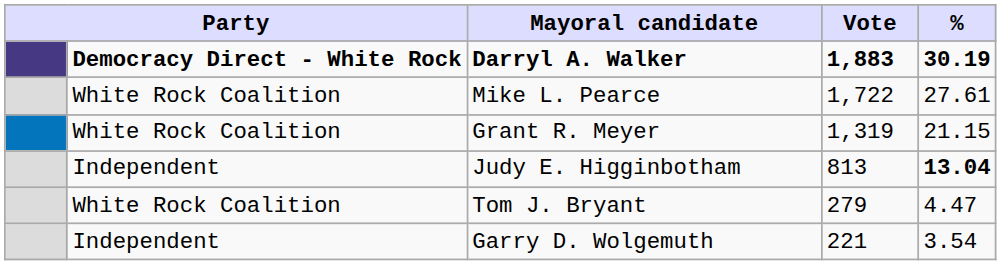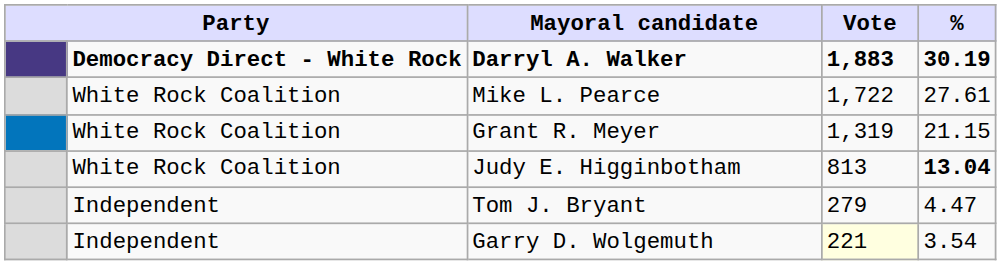Judy E. Higginbotham | column 2: Independent -> White Rock Coalition
Tom J. Bryant | column 2: White Rock Coalition -> Independent
Garry D. Wolgemuth | Vote: no background -> lightyellow background
